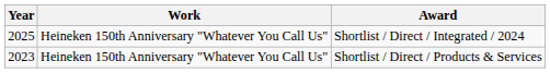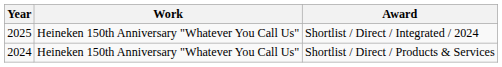Shortlist / Direct / Products & Services | Year: 2023 -> 2024
